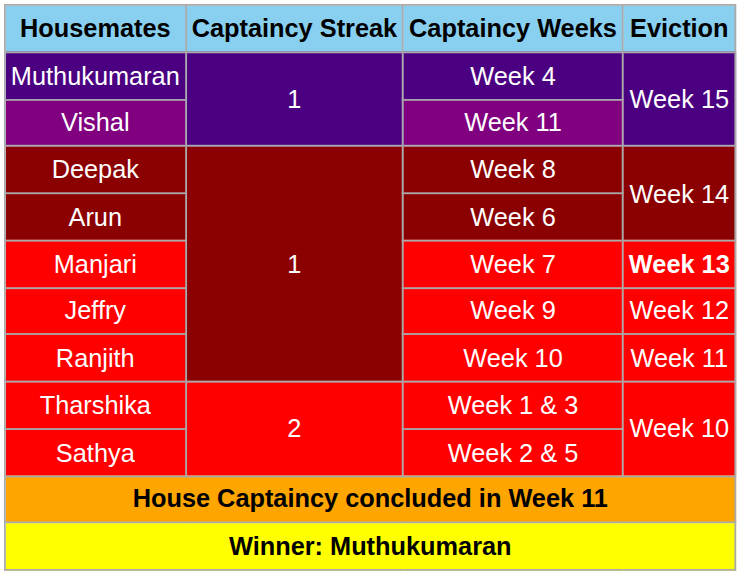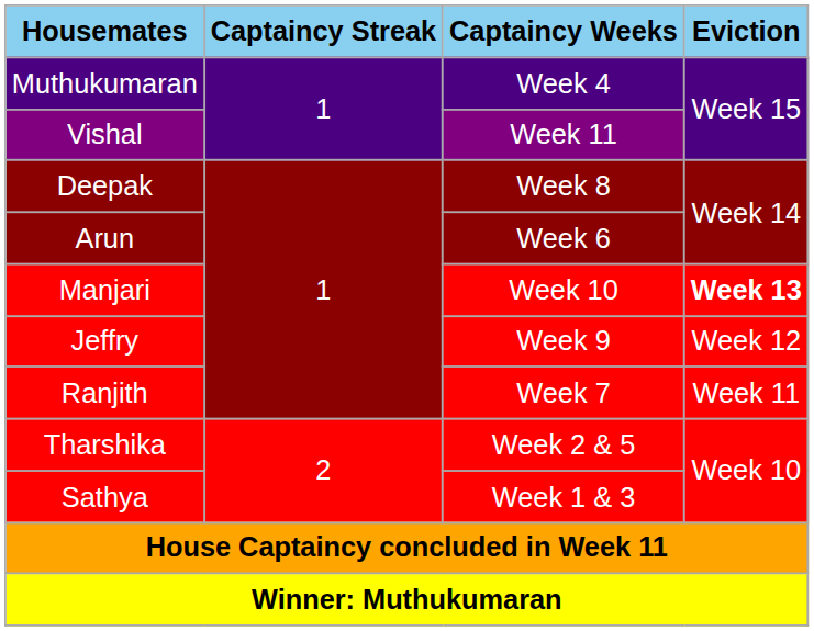Manjari | Captaincy Weeks: Week 7 -> Week 10
Ranjith | Captaincy Weeks: Week 10 -> Week 7
Tharshika | Captaincy Weeks: Week 1 & 3 -> Week 2 & 5
Sathya | Captaincy Weeks: Week 2 & 5 -> Week 1 & 3
